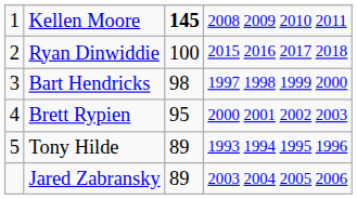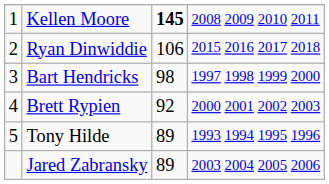Ryan Dinwiddie | column 3: 100 -> 106
Brett Rypien | column 3: 95 -> 92
